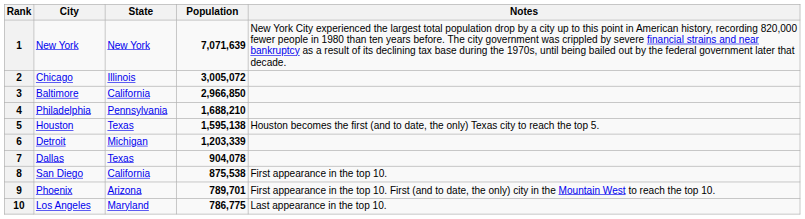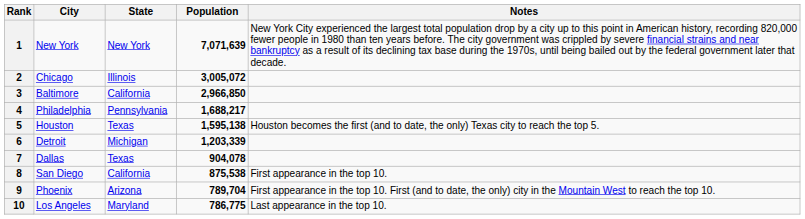4 | Population: 1,688,210 -> 1,688,217
9 | Population: 789,701 -> 789,704
